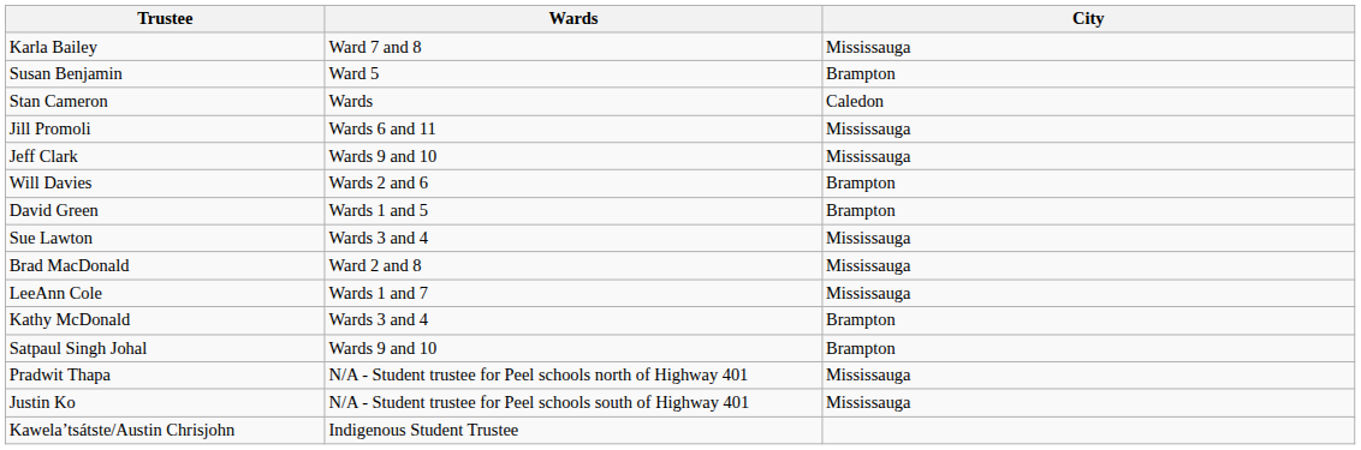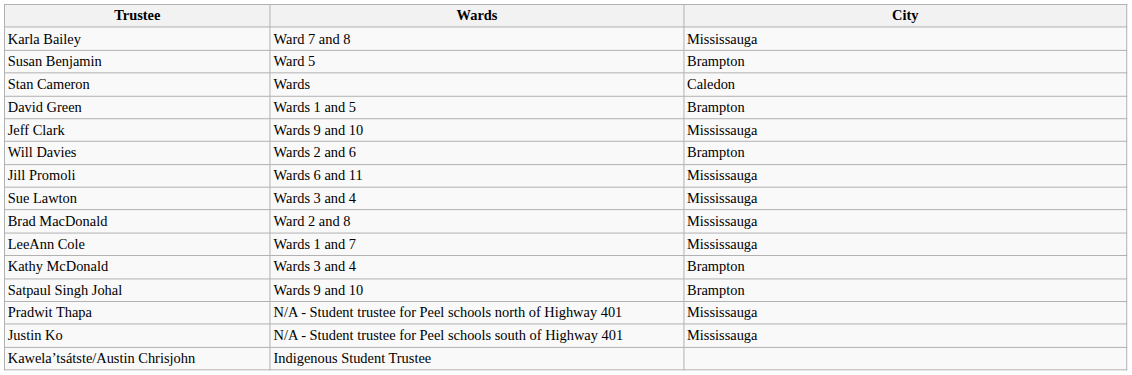rows swapped: Jill Promoli <-> David Green
